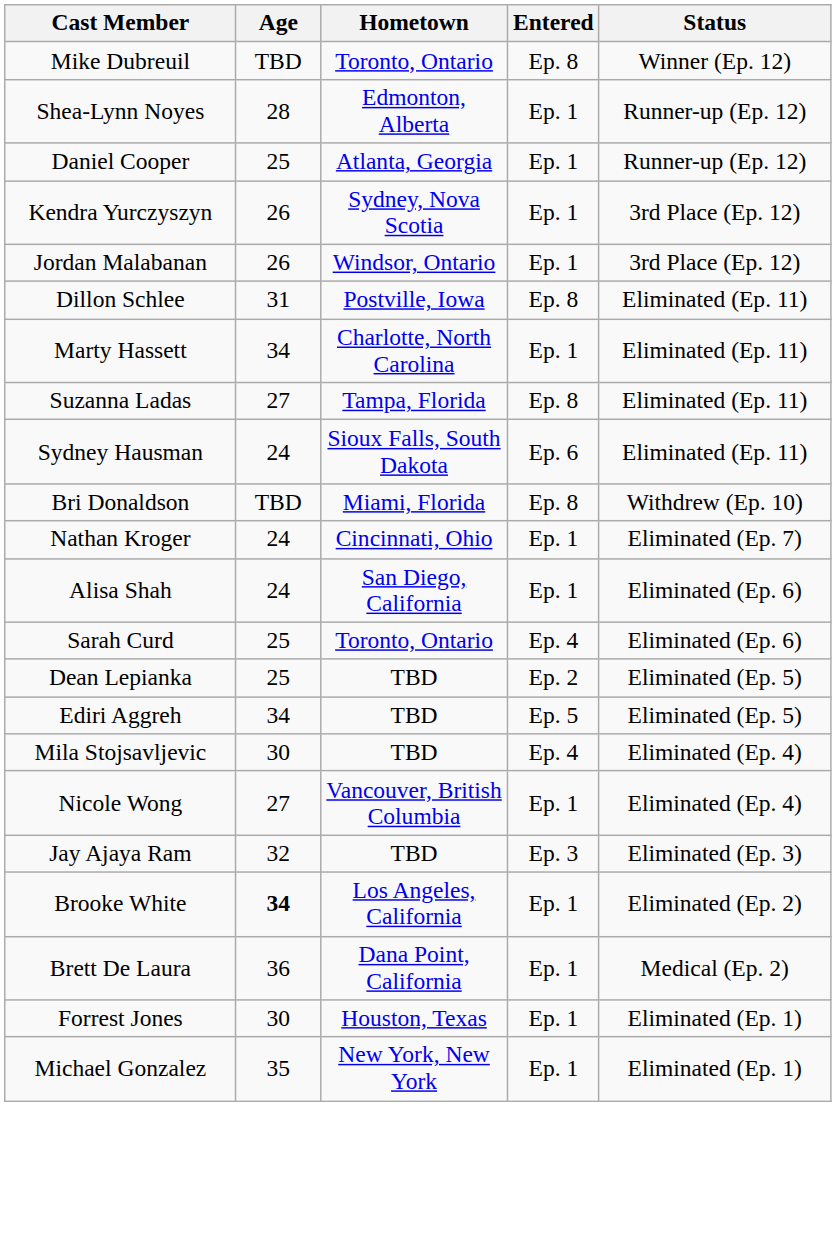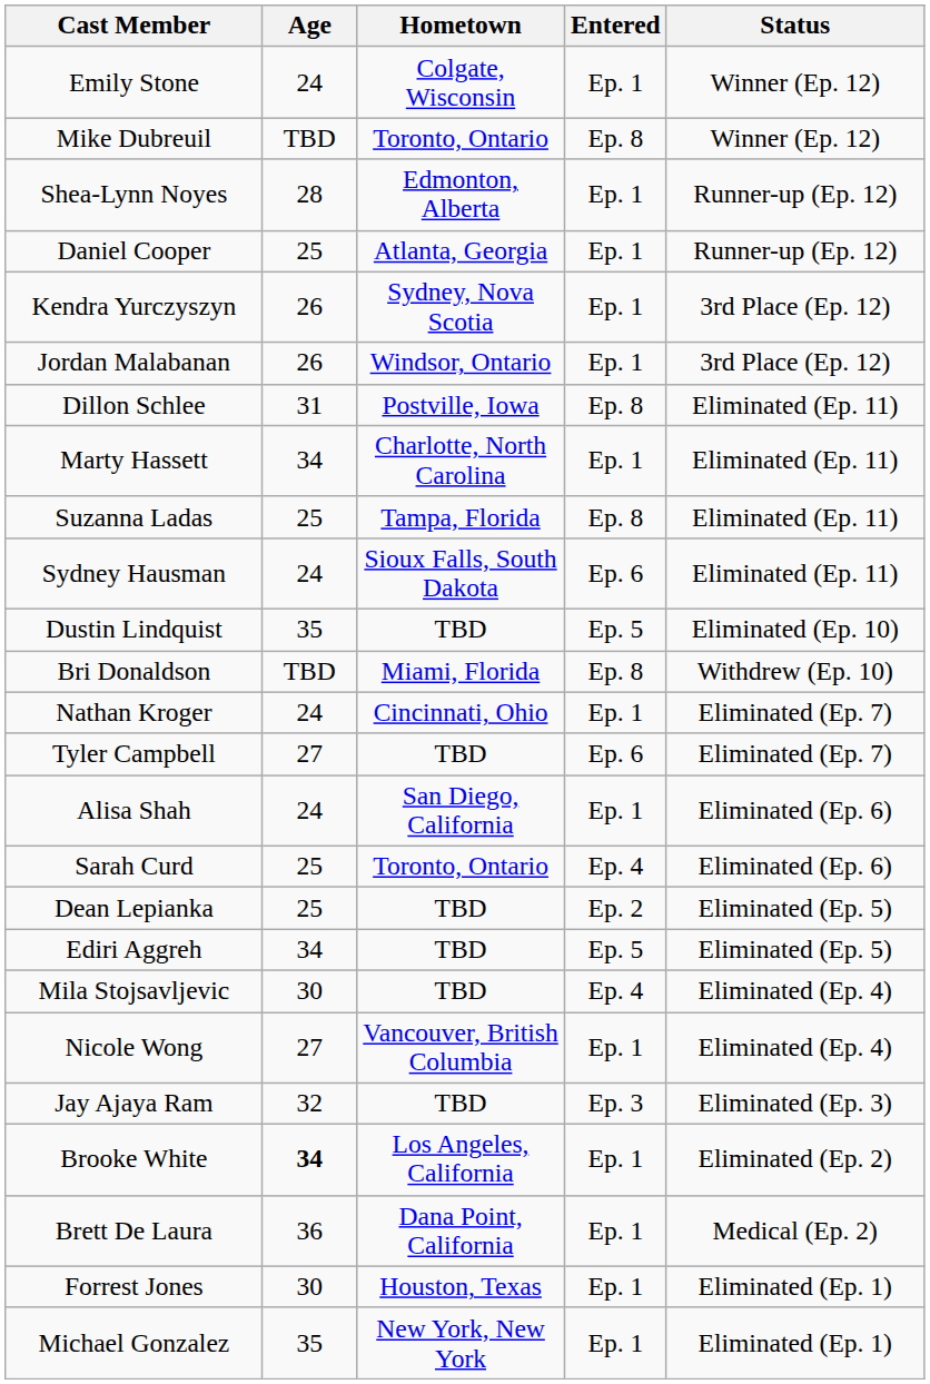+ row: Emily Stone | 24 | Colgate, Wisconsin | Ep. 1 | Winner (Ep. 12)
Suzanna Ladas | Age: 27 -> 25
+ row: Dustin Lindquist | 35 | TBD | Ep. 5 | Eliminated (Ep. 10)
+ row: Tyler Campbell | 27 | TBD | Ep. 6 | Eliminated (Ep. 7)
